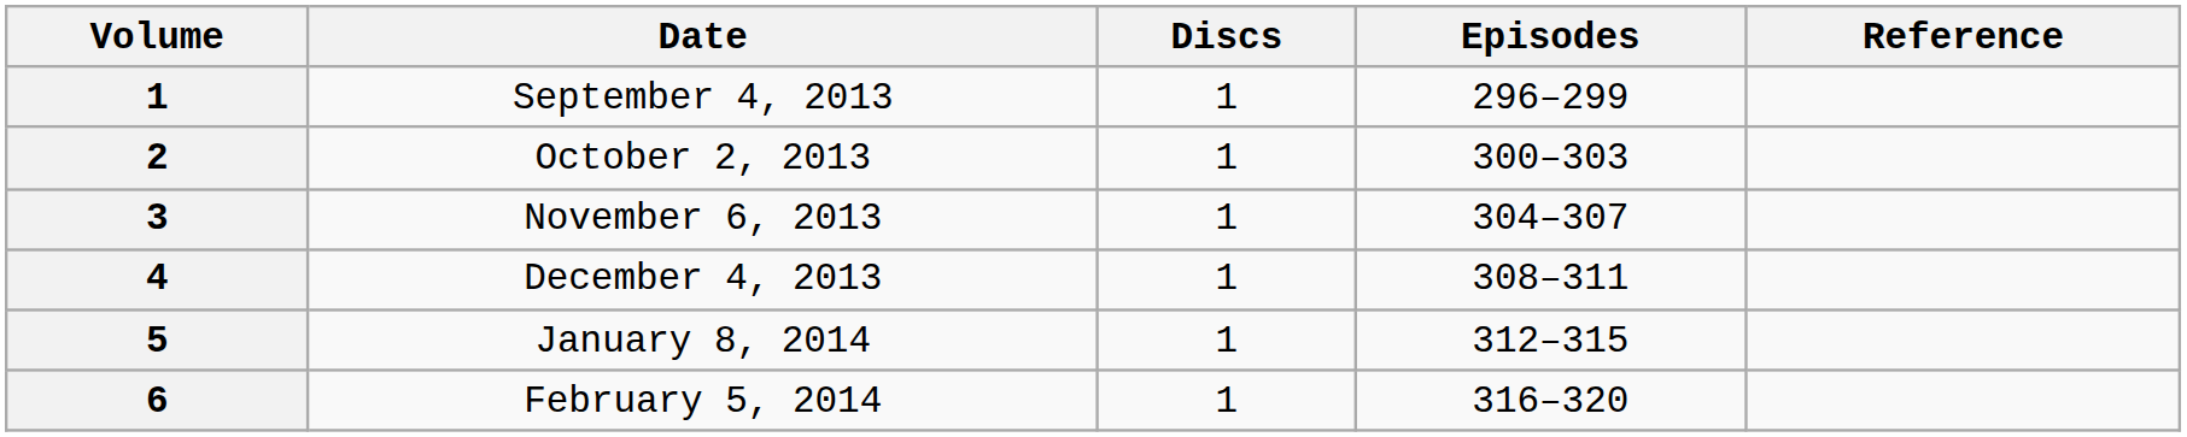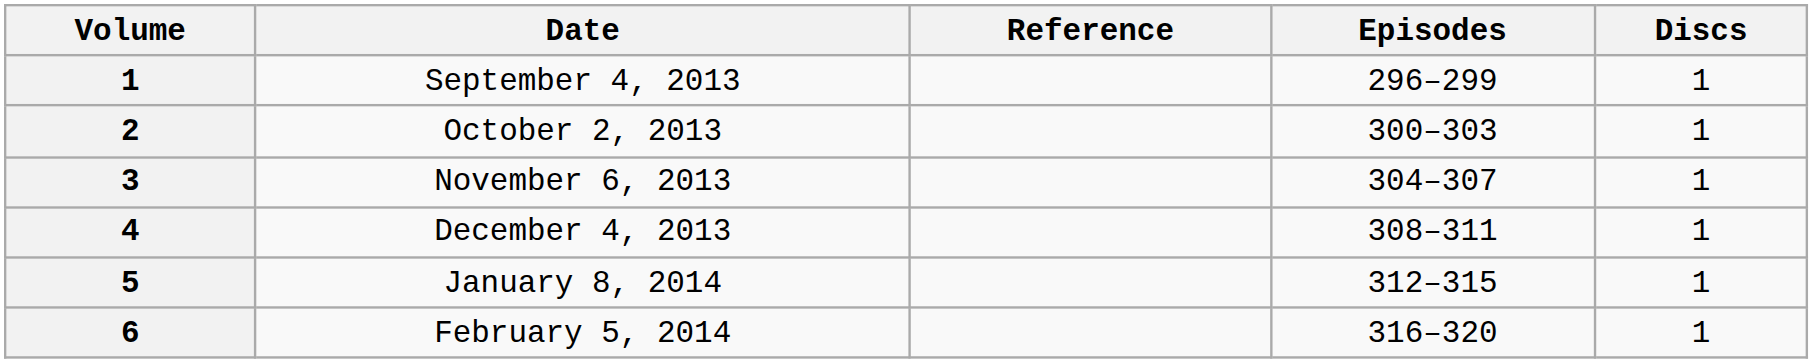columns swapped: Discs <-> Reference
